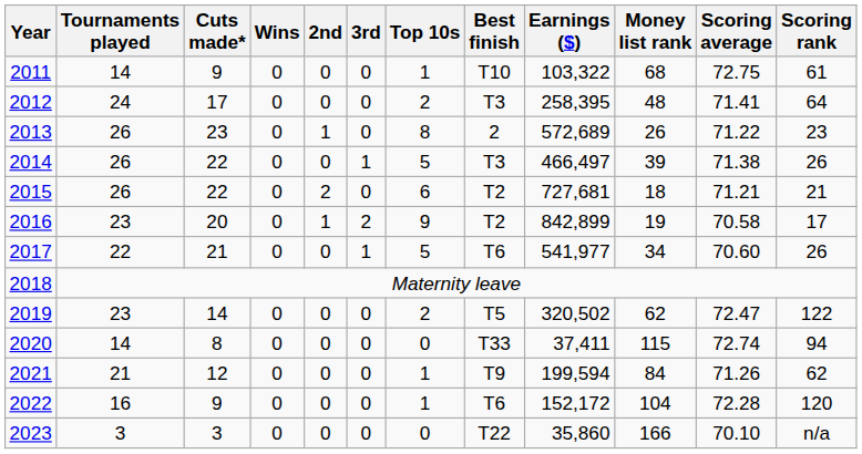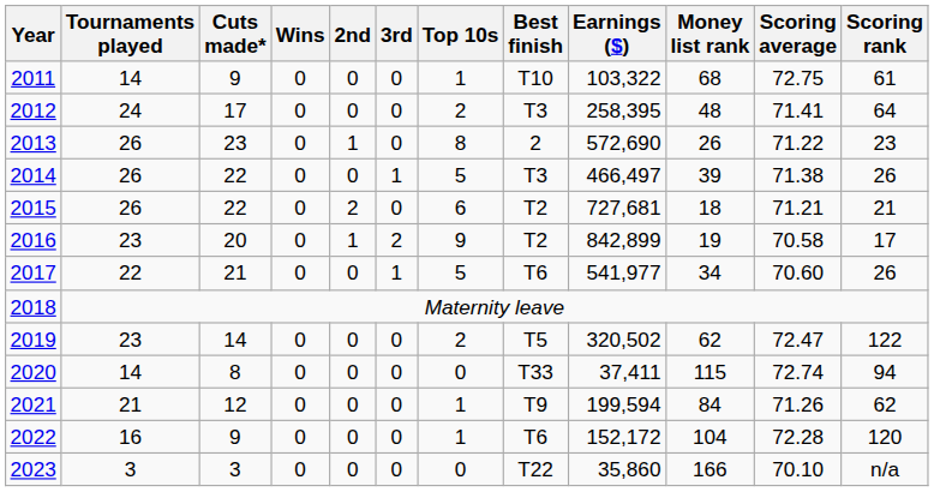2013 | Earnings ($): 572,689 -> 572,690
